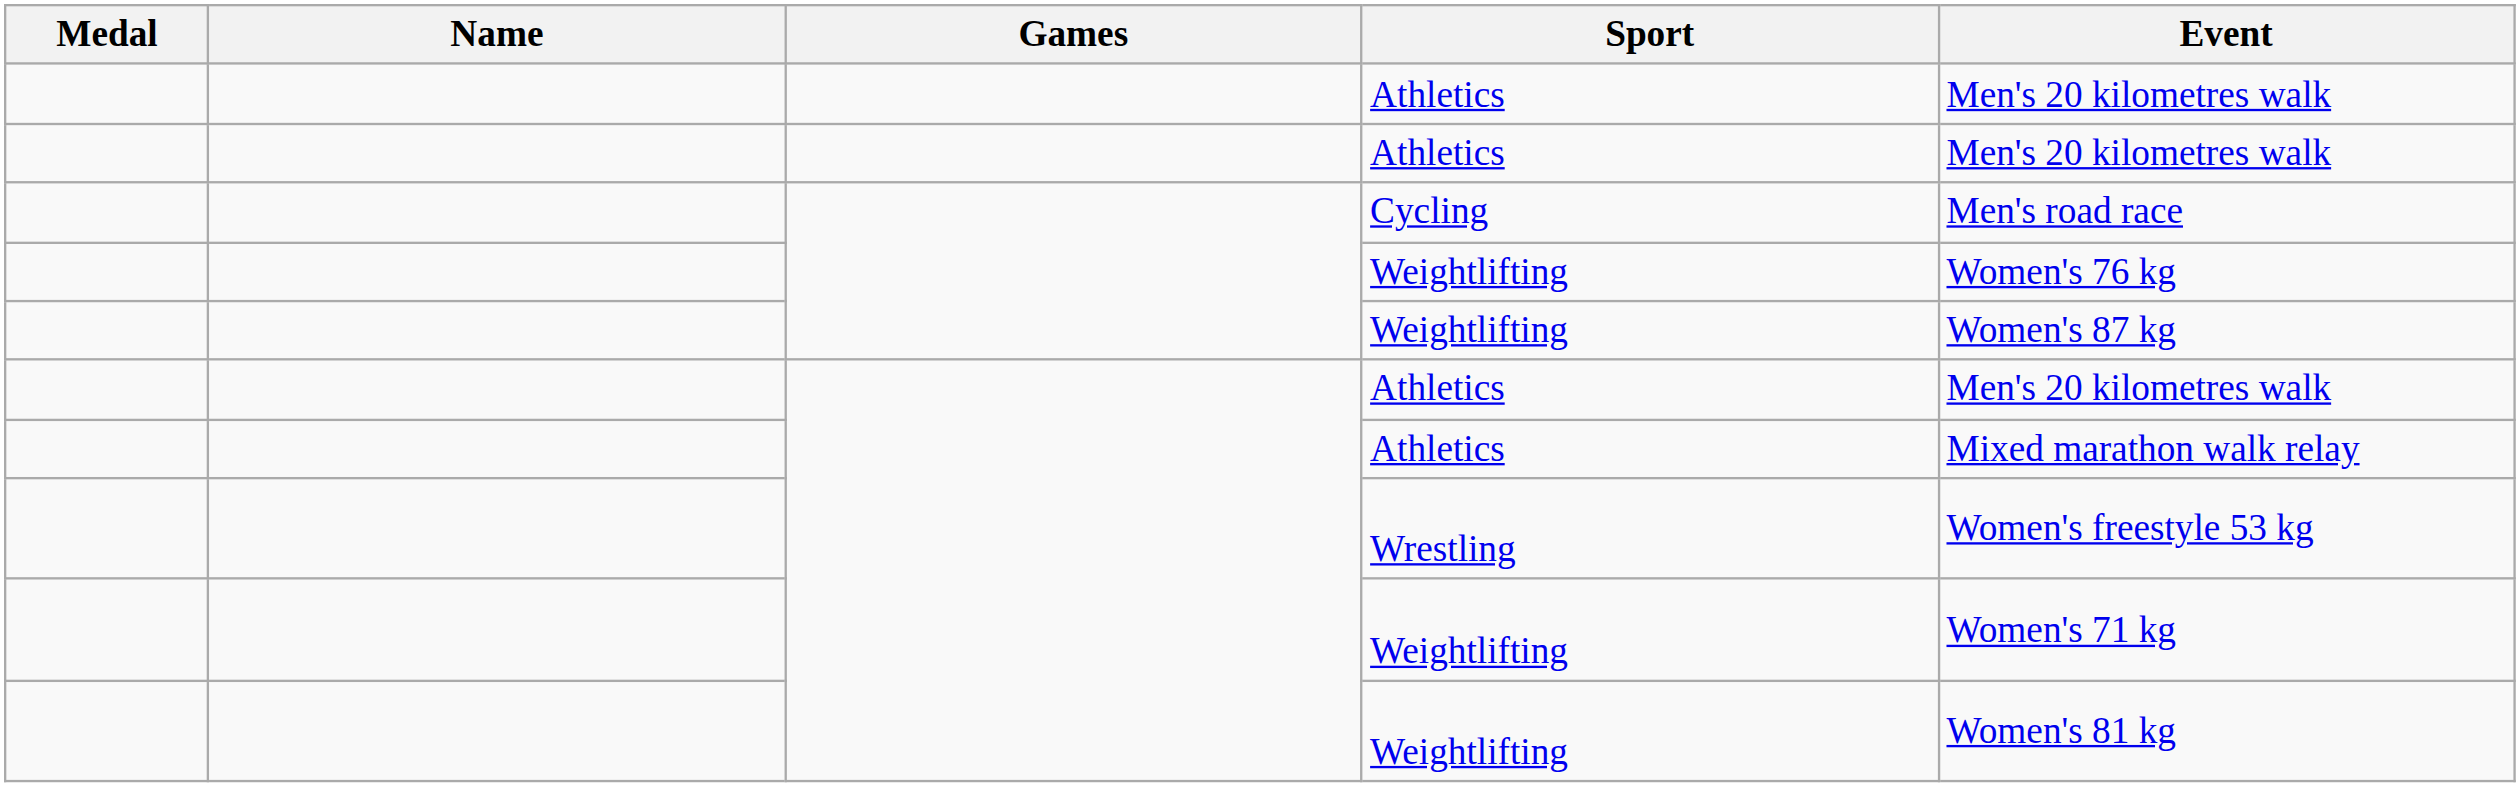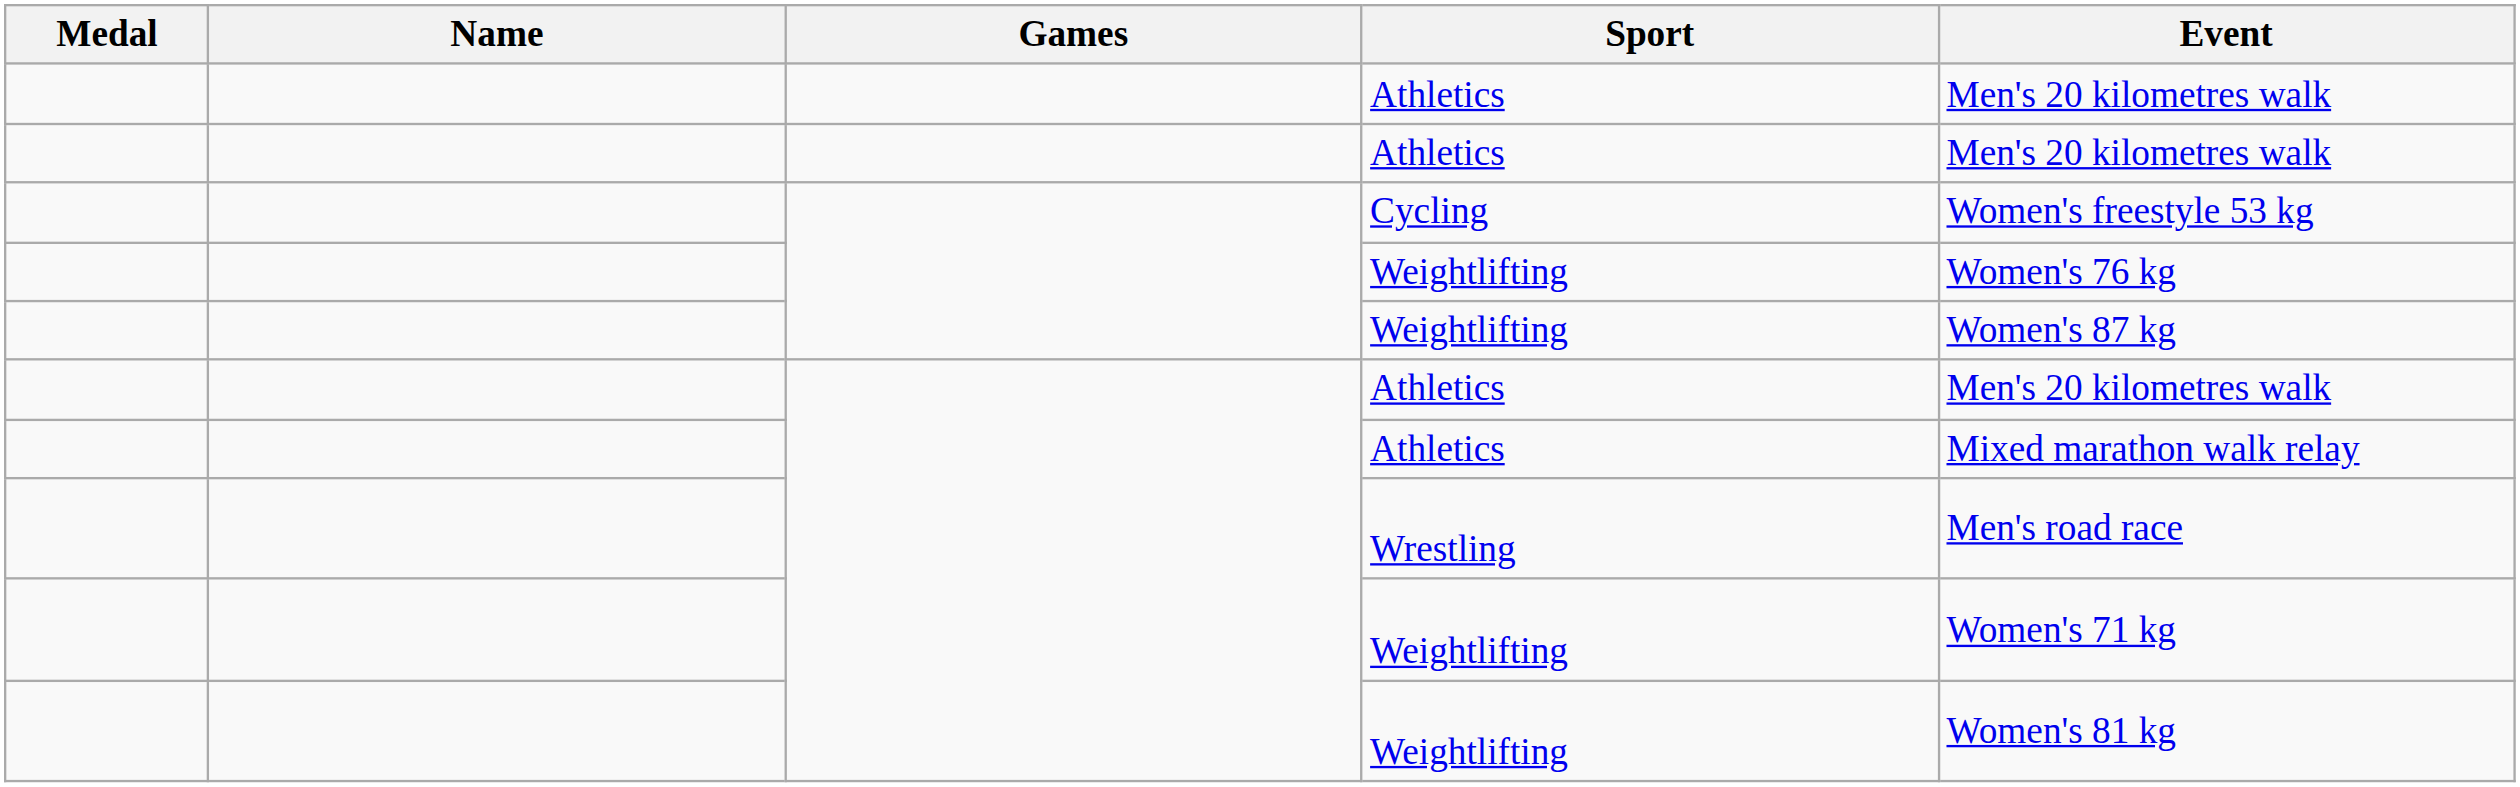Cycling | Event: Men's road race -> Women's freestyle 53 kg
Wrestling | Event: Women's freestyle 53 kg -> Men's road race
